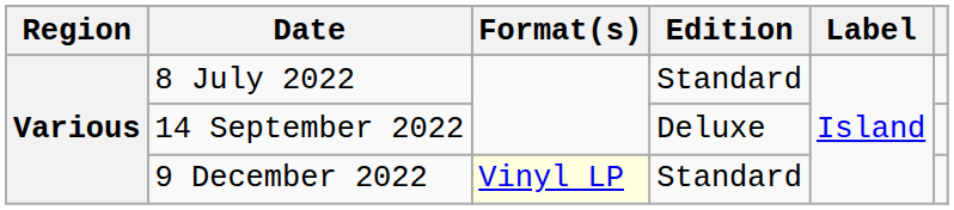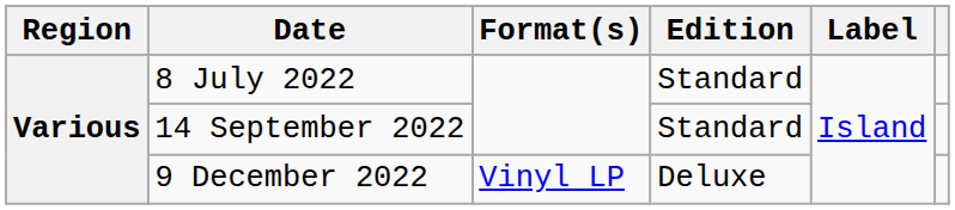14 September 2022 | Edition: Deluxe -> Standard
9 December 2022 | Format(s): lightyellow background -> no background
9 December 2022 | Edition: Standard -> Deluxe
